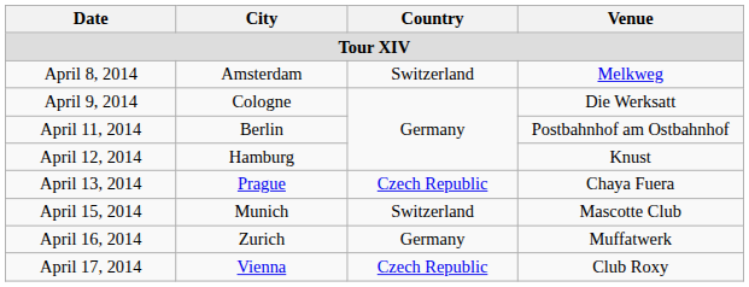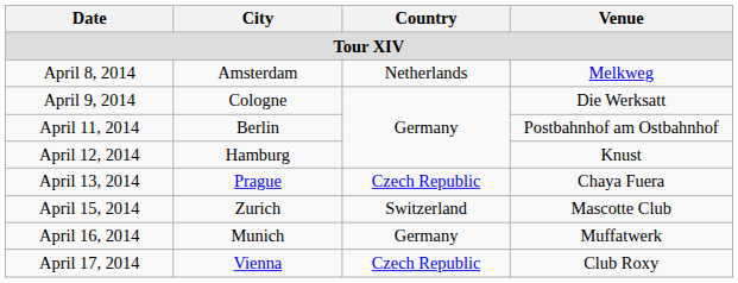April 8, 2014 | Country: Switzerland -> Netherlands
April 15, 2014 | City: Munich -> Zurich
April 16, 2014 | City: Zurich -> Munich
